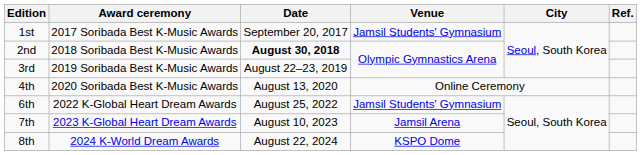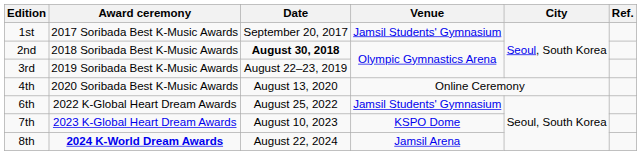7th | Venue: Jamsil Arena -> KSPO Dome
8th | Award ceremony: normal -> bold
8th | Venue: KSPO Dome -> Jamsil Arena
